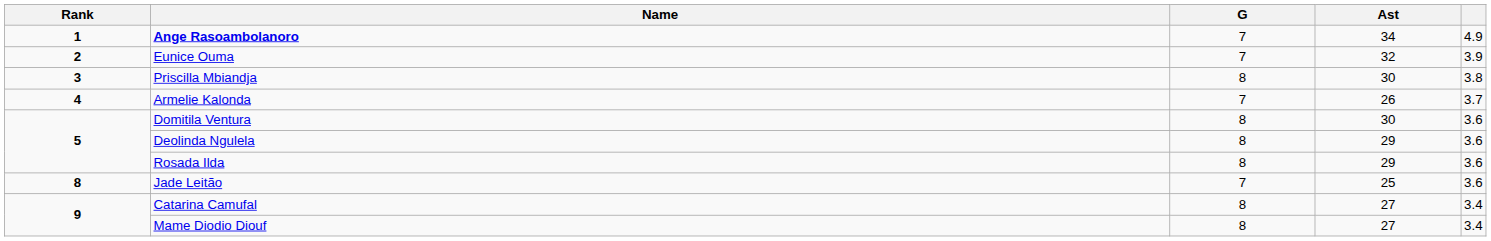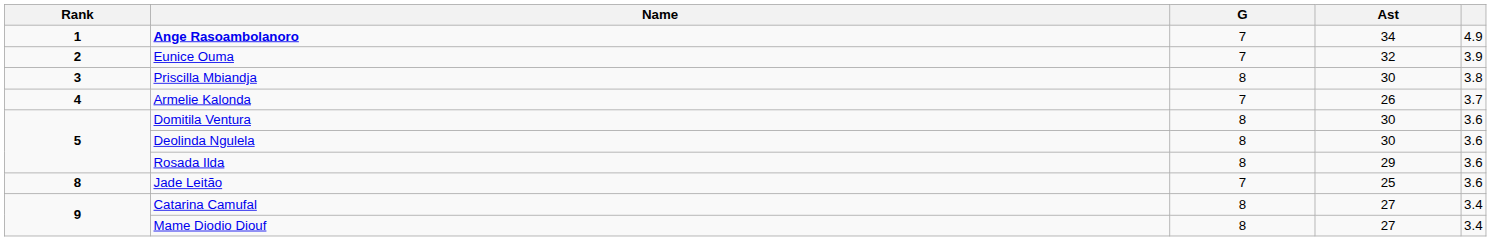Deolinda Ngulela | Ast: 29 -> 30
